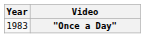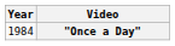"Once a Day" | Year: 1983 -> 1984
